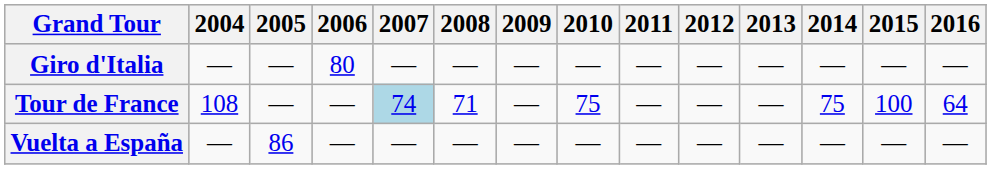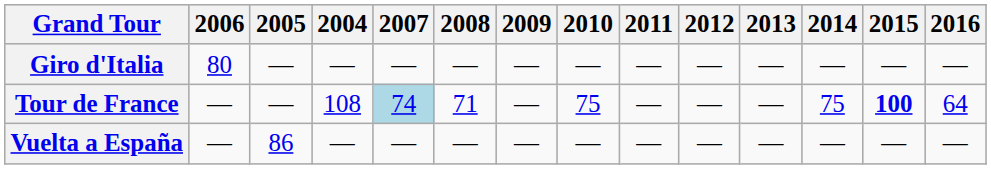columns swapped: 2004 <-> 2006
Tour de France | 2015: normal -> bold
